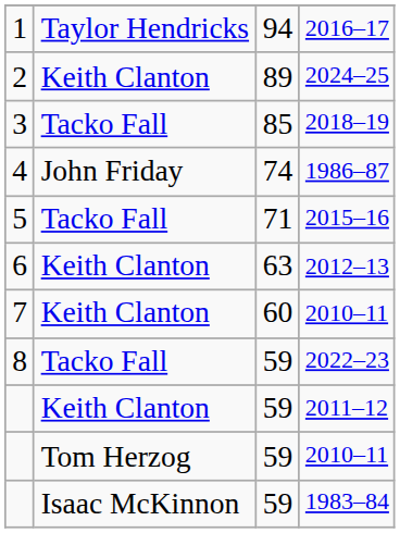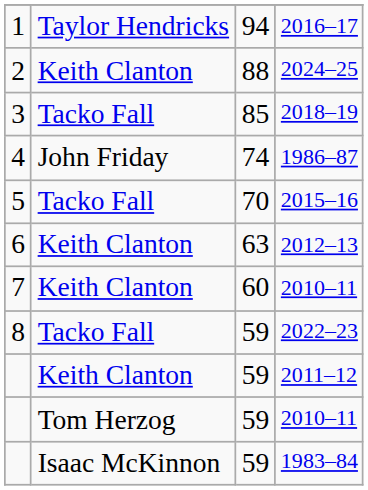2024–25 | column 3: 89 -> 88
2015–16 | column 3: 71 -> 70
